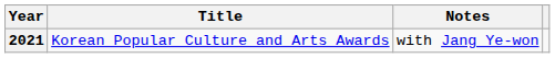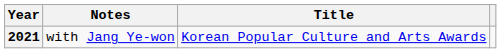columns swapped: Title <-> Notes
